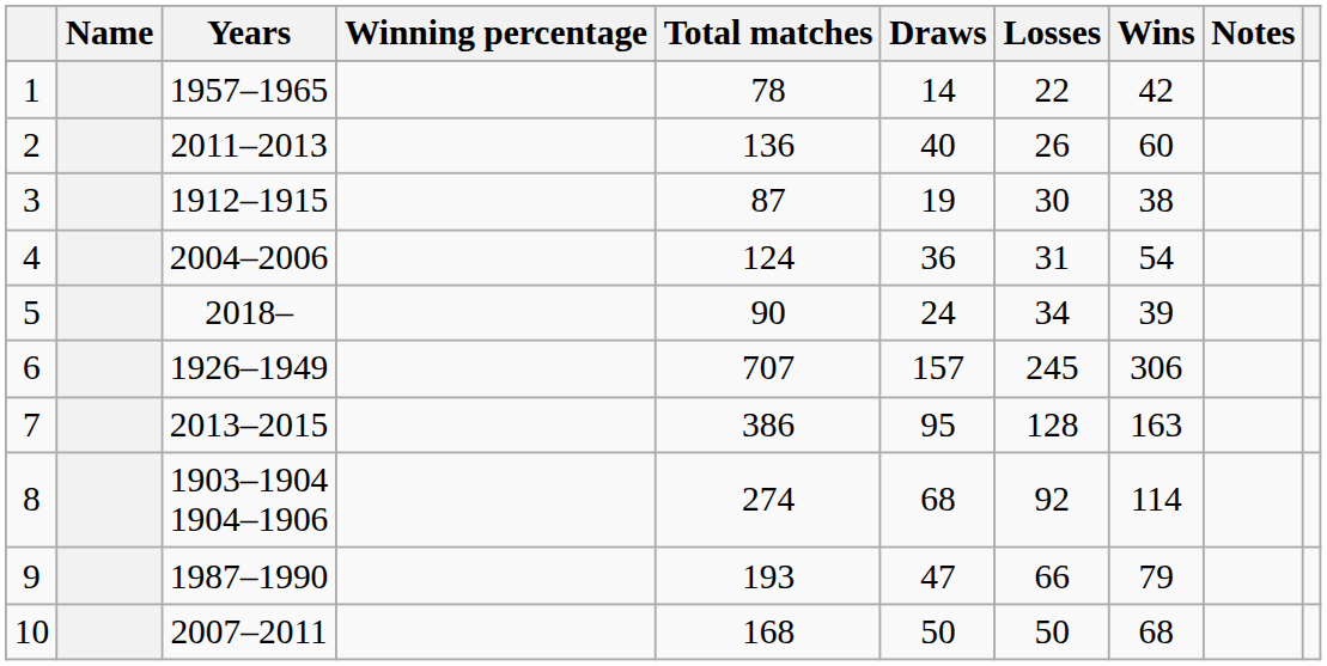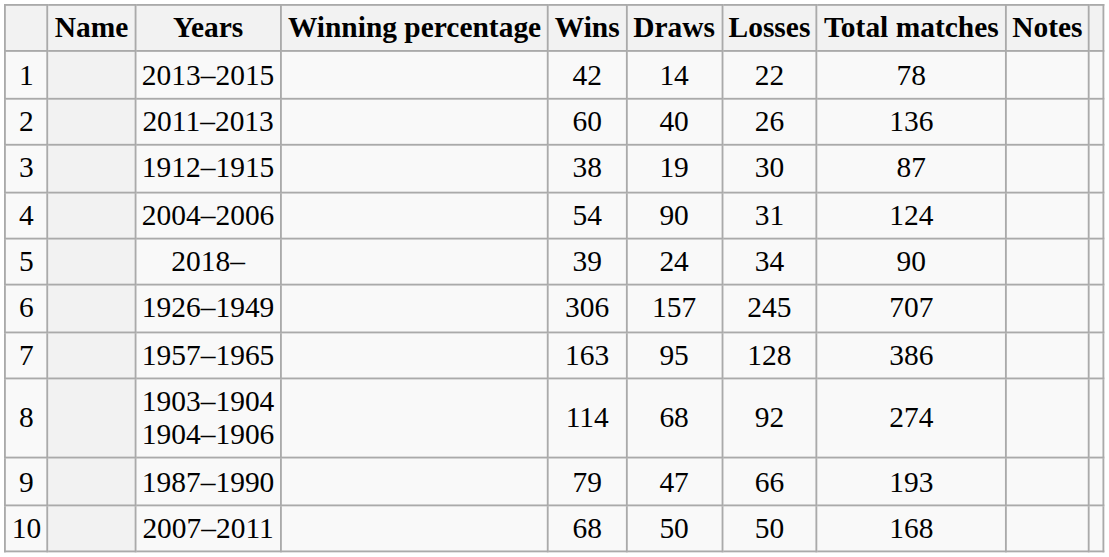columns swapped: Wins <-> Total matches
1 | Years: 1957–1965 -> 2013–2015
4 | Draws: 36 -> 90
7 | Years: 2013–2015 -> 1957–1965
